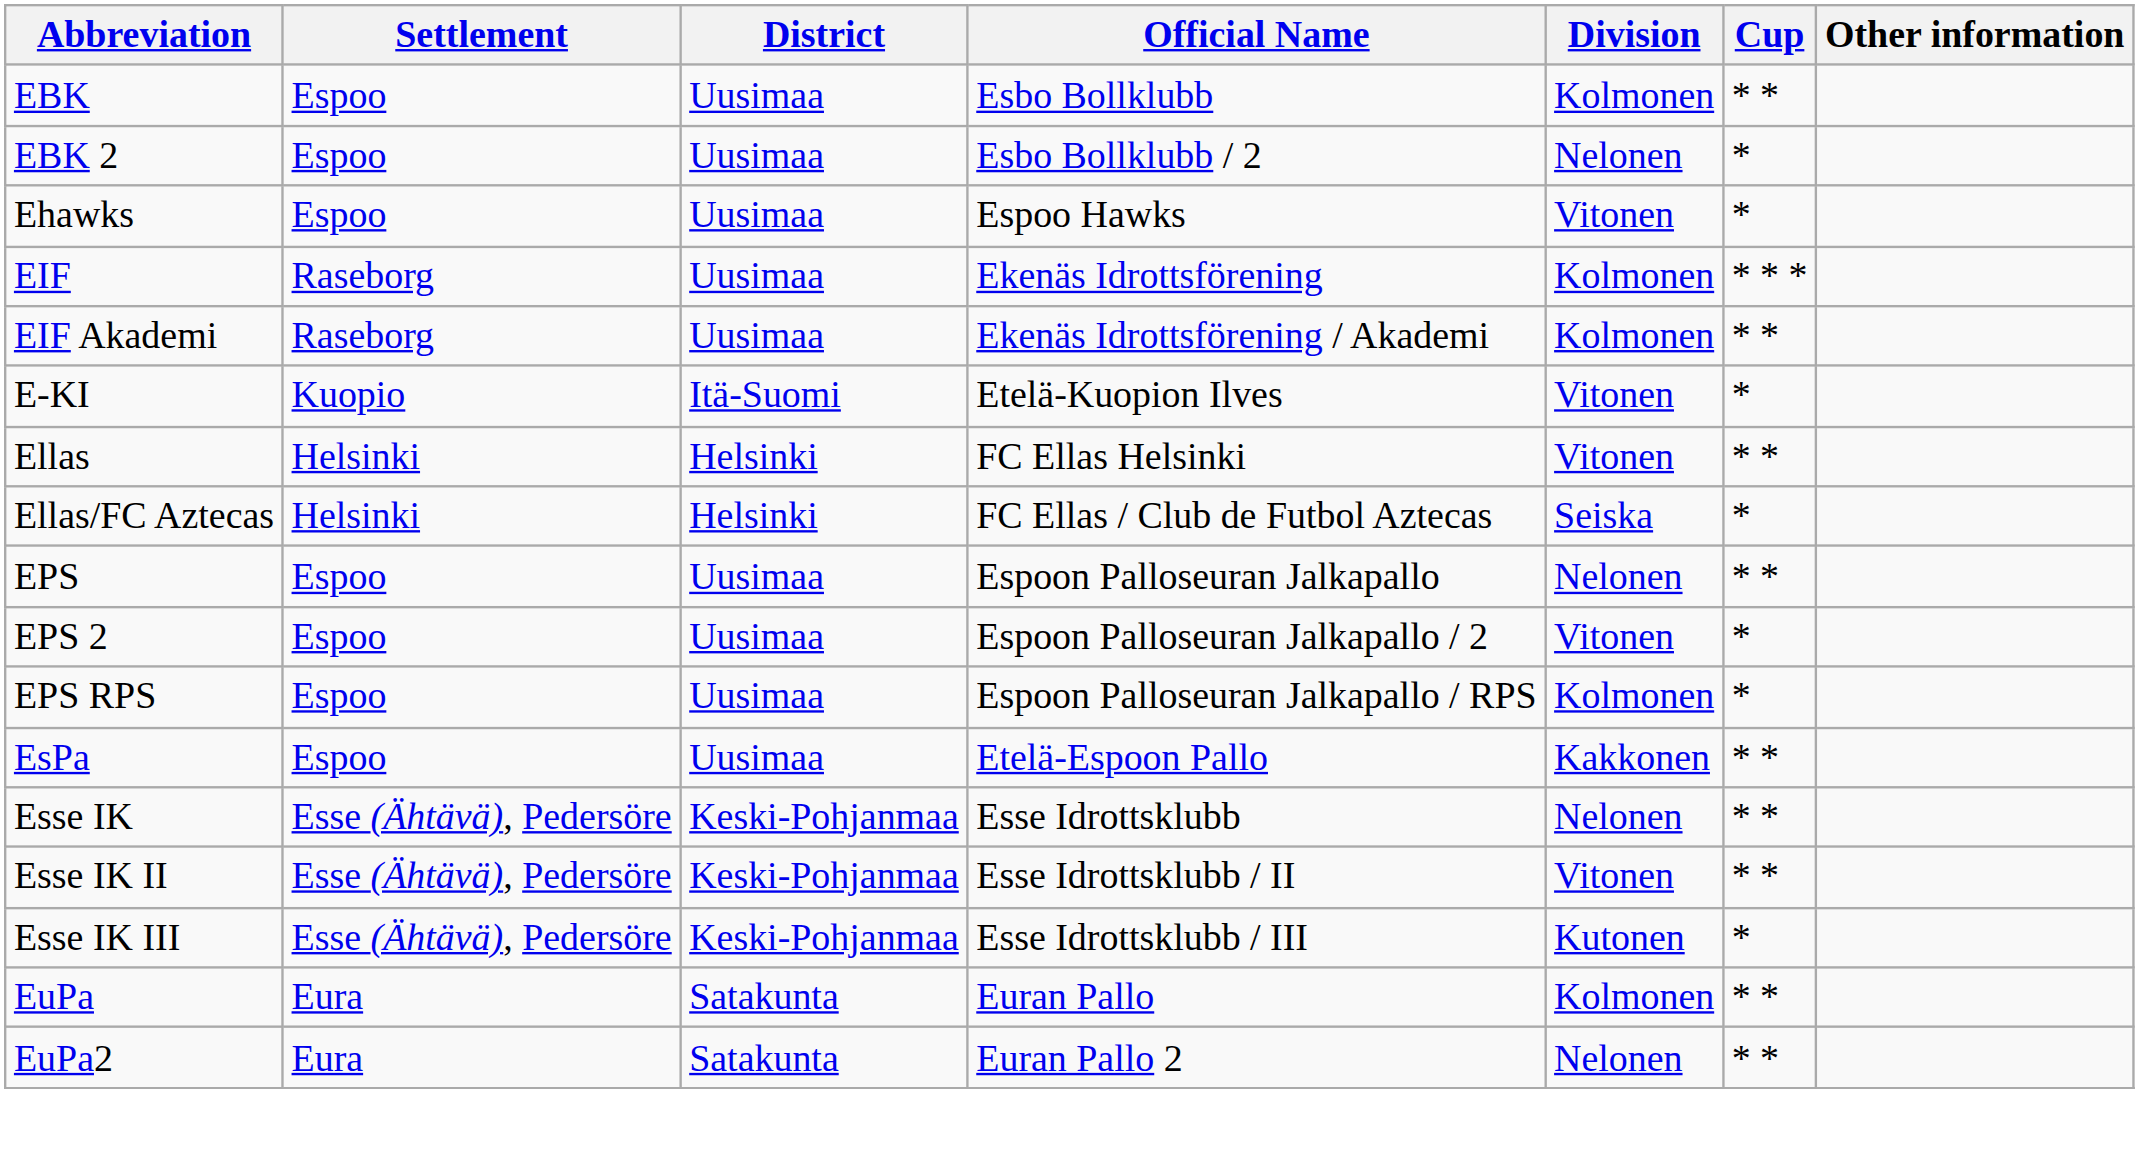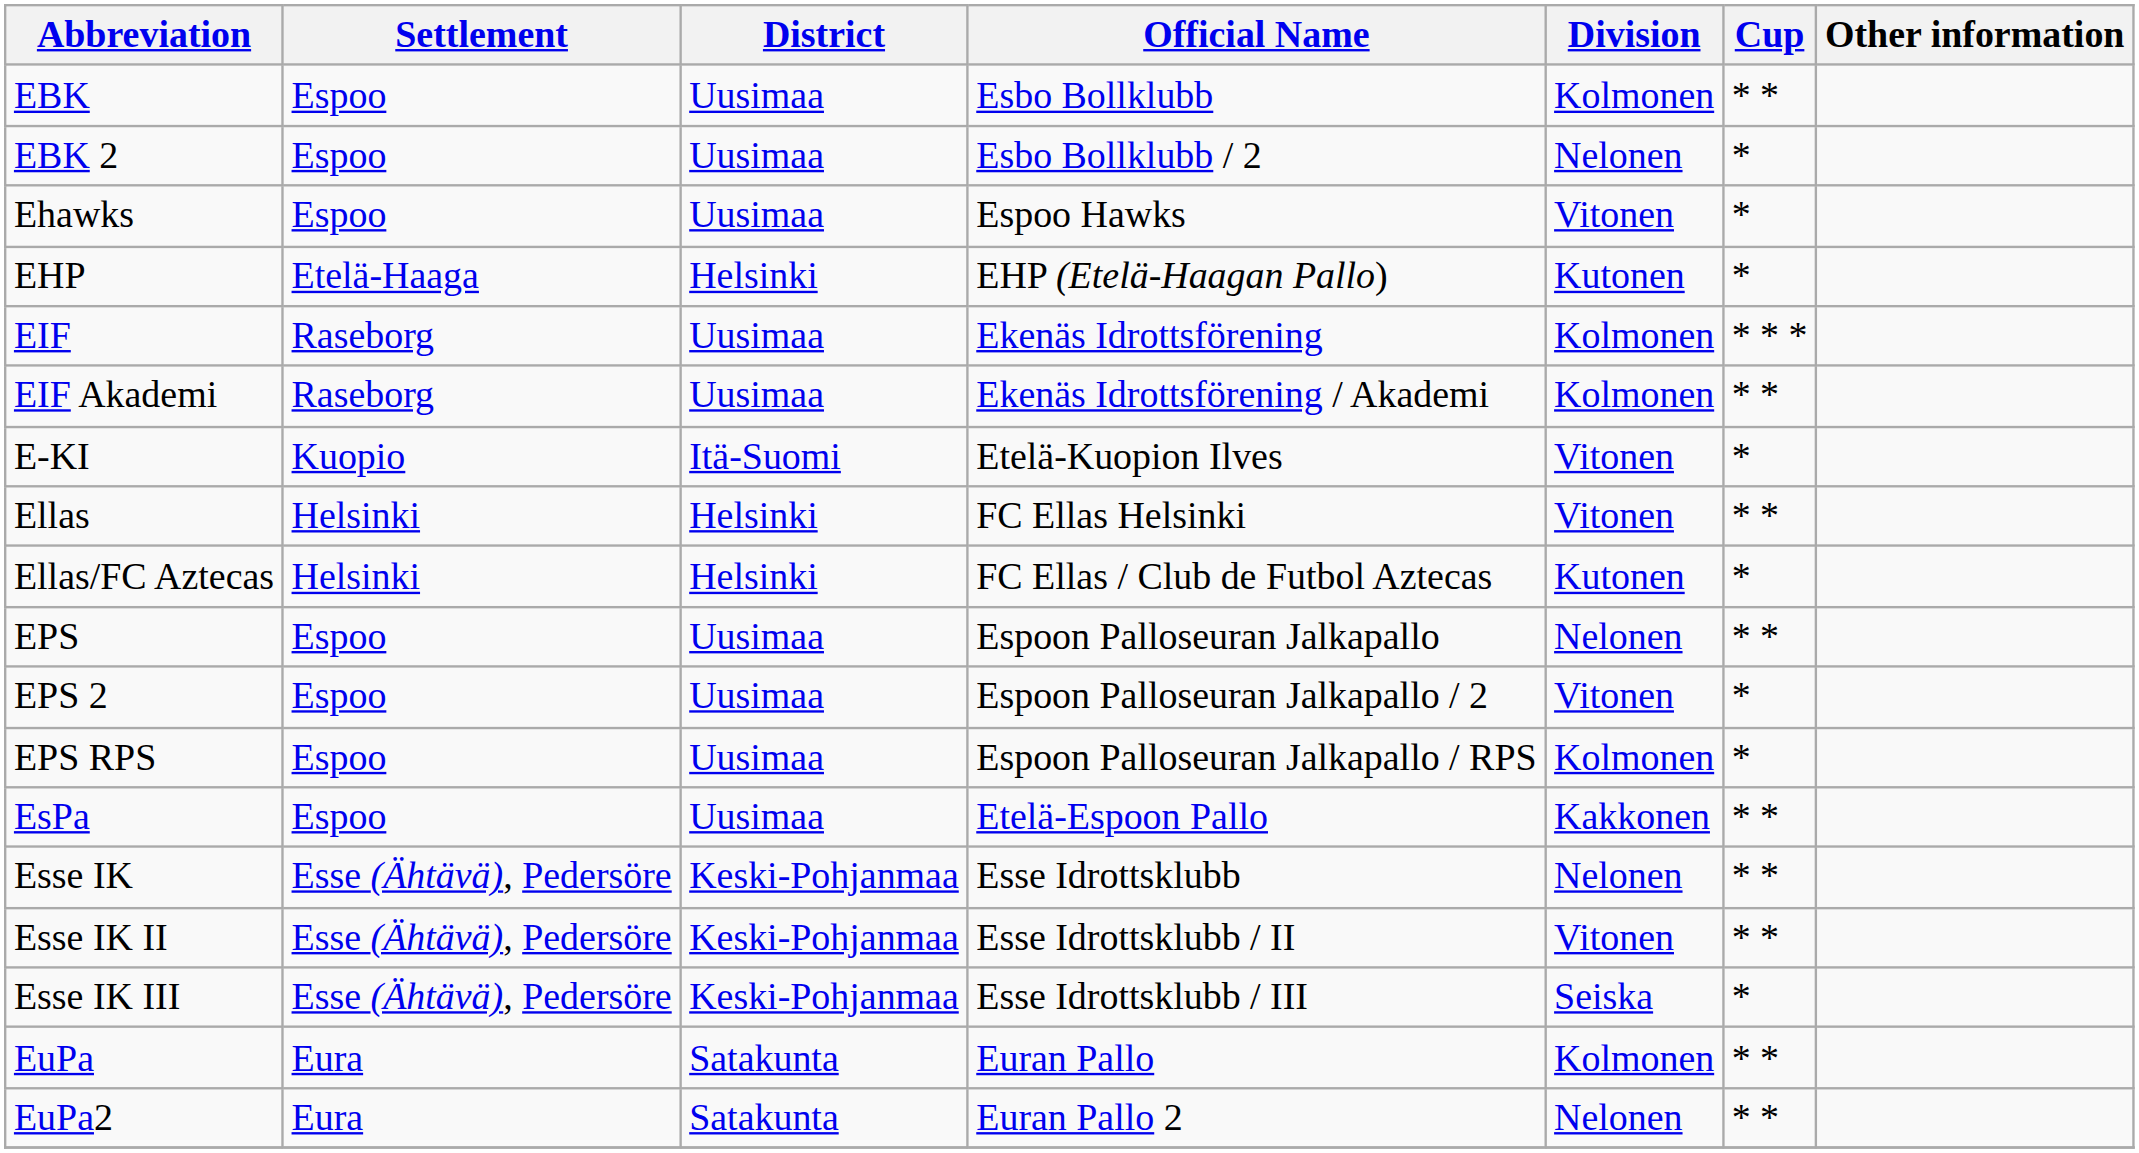+ row: EHP | Etelä-Haaga | Helsinki | EHP (Etelä-Haagan Pallo) | Kutonen | *
Ellas/FC Aztecas | Division: Seiska -> Kutonen
Esse IK III | Division: Kutonen -> Seiska
